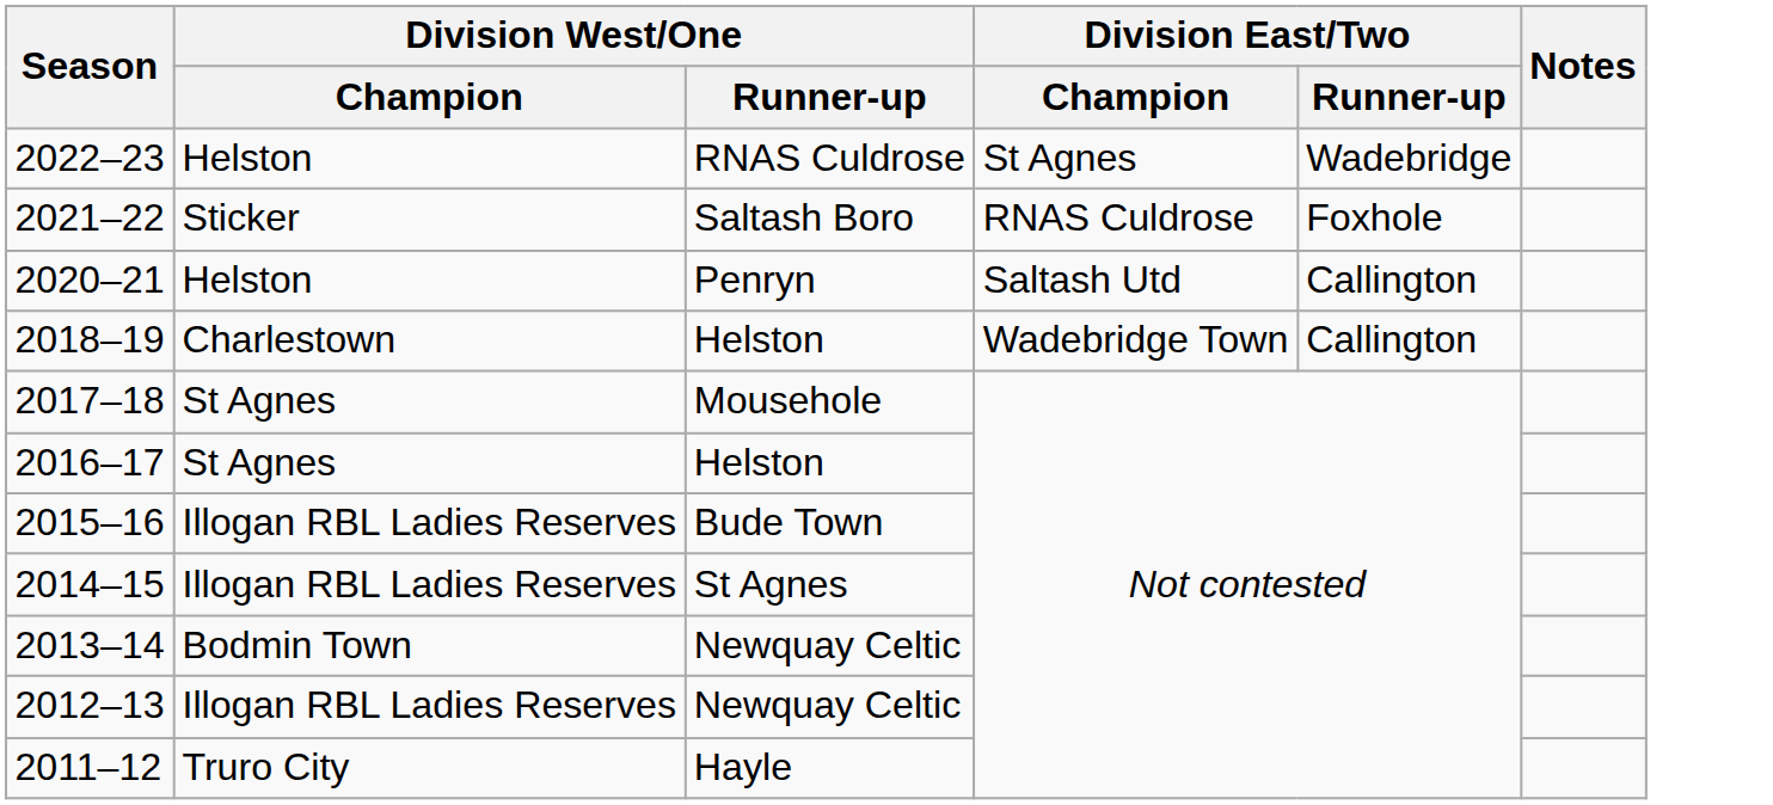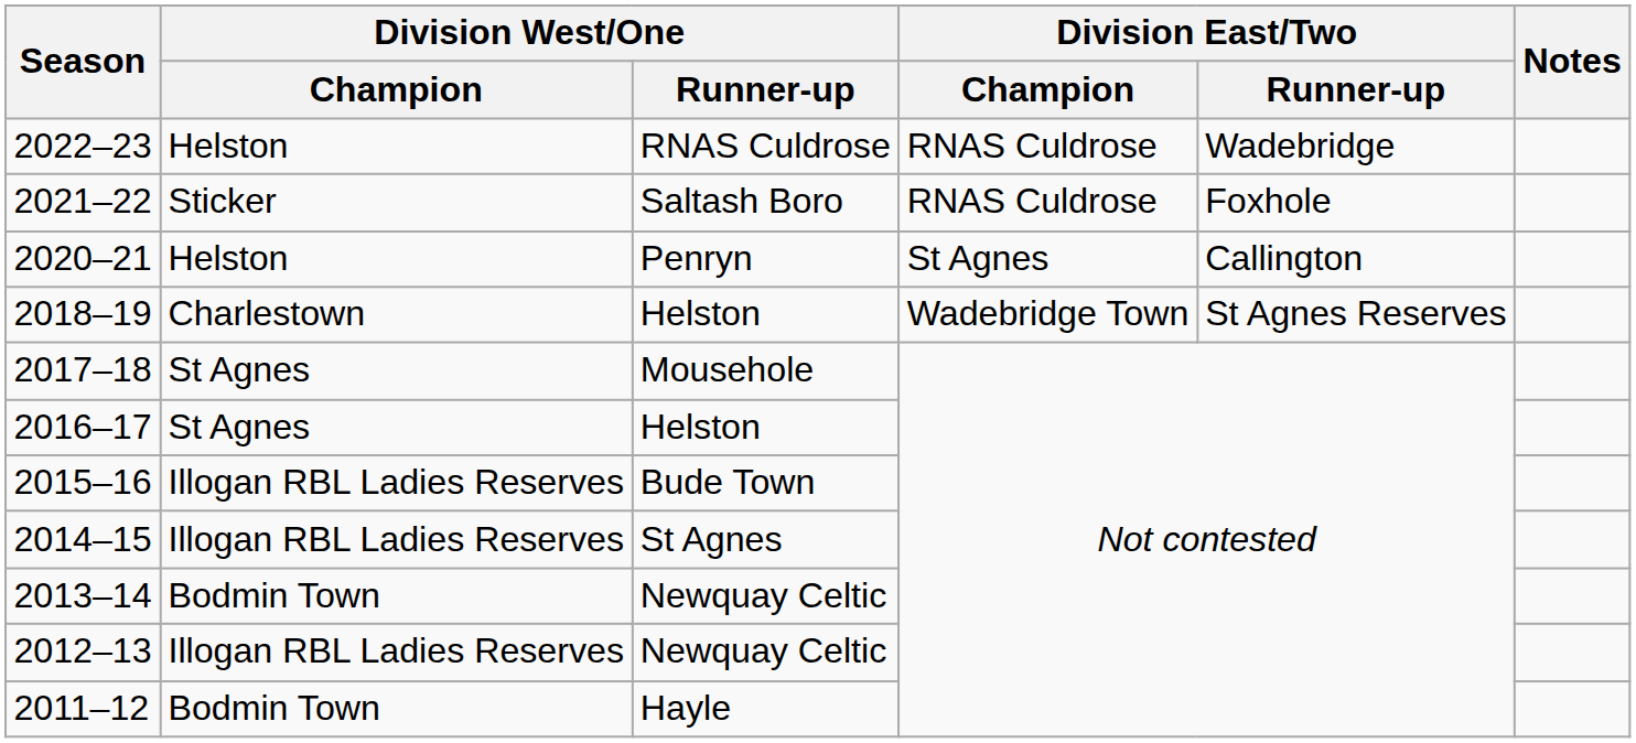2022–23 | Division East/Two / Champion: St Agnes -> RNAS Culdrose
2020–21 | Division East/Two / Champion: Saltash Utd -> St Agnes
2018–19 | Division East/Two / Runner-up: Callington -> St Agnes Reserves
2011–12 | Division West/One / Champion: Truro City -> Bodmin Town
